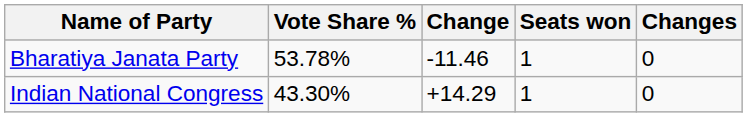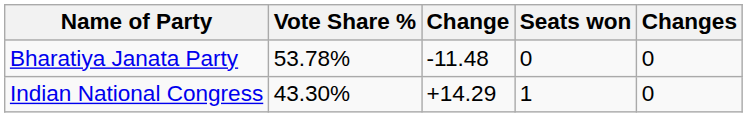Bharatiya Janata Party | Change: -11.46 -> -11.48
Bharatiya Janata Party | Seats won: 1 -> 0
